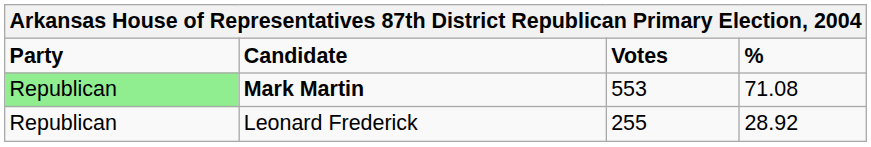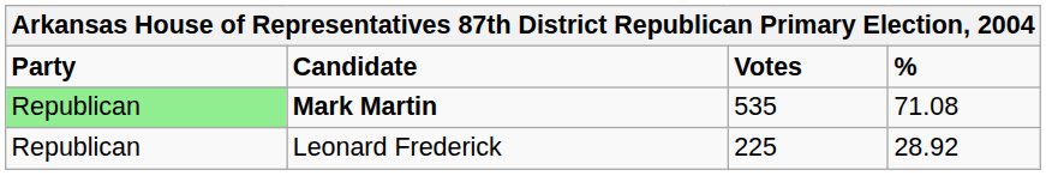Mark Martin | Votes: 553 -> 535
Leonard Frederick | Votes: 255 -> 225
